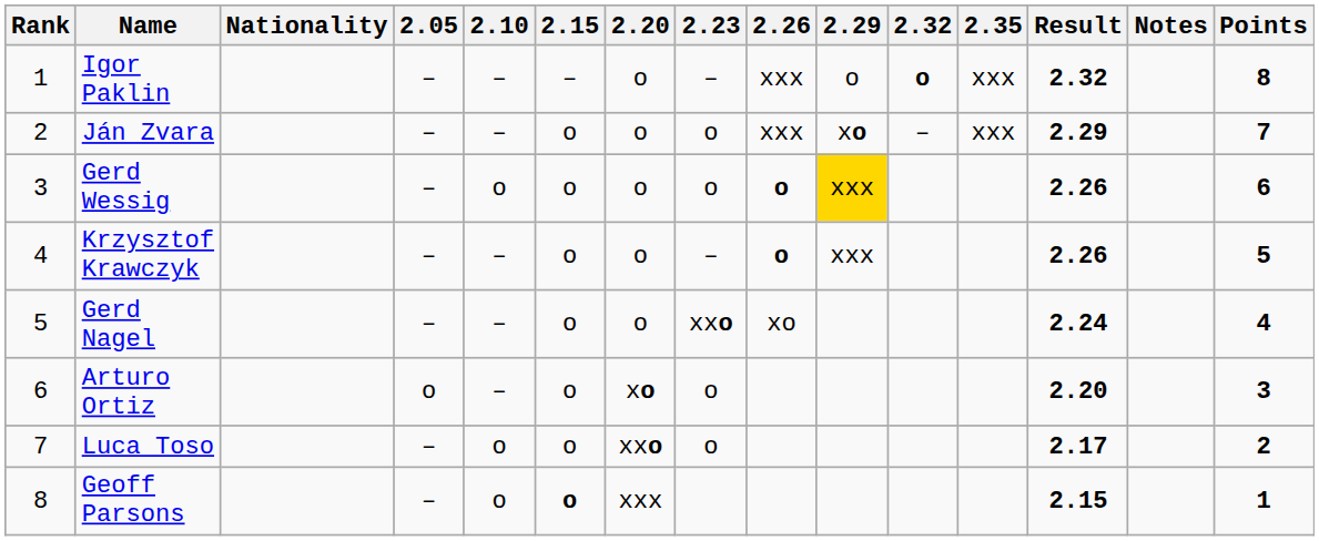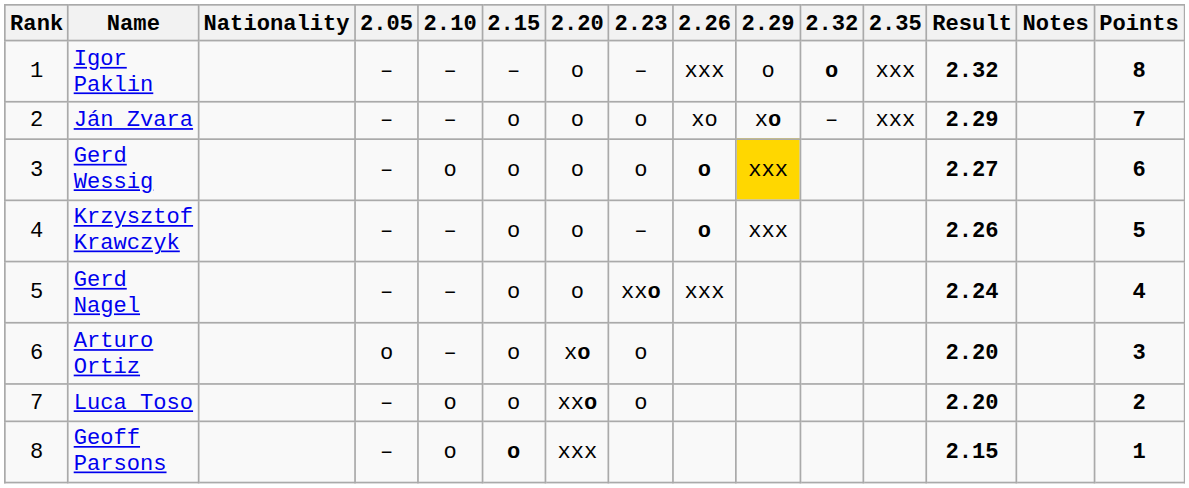Ján Zvara | 2.26: xxx -> xo
Gerd Wessig | Result: 2.26 -> 2.27
Gerd Nagel | 2.26: xo -> xxx
Luca Toso | Result: 2.17 -> 2.20
